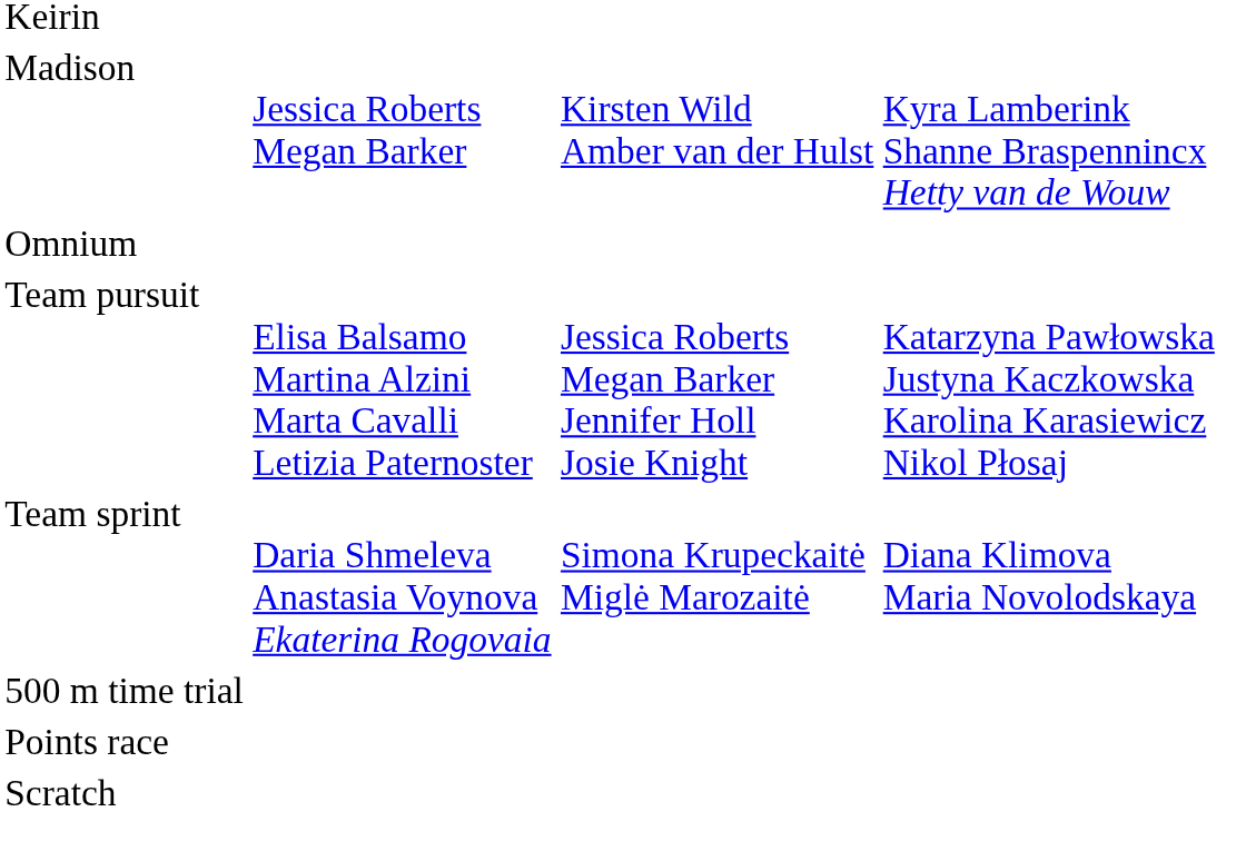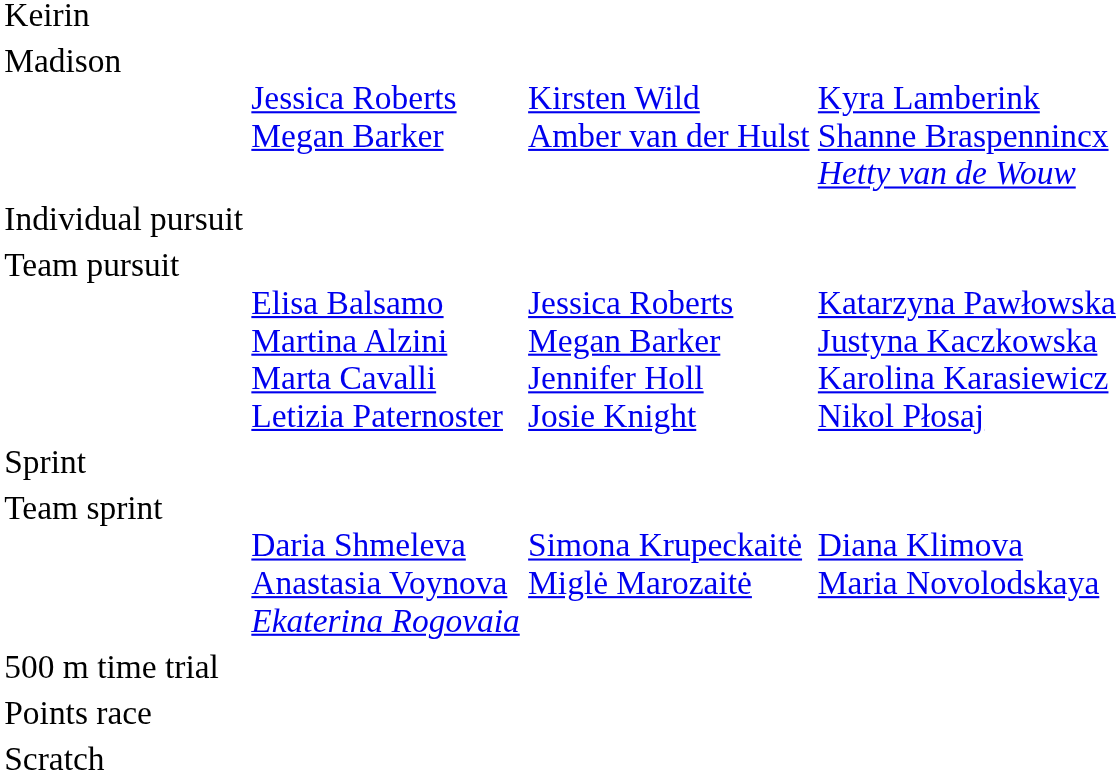- row: Omnium
+ row: Individual pursuit
+ row: Sprint
